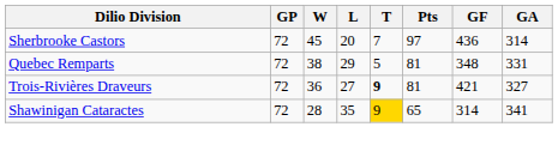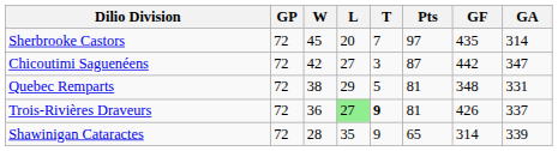Sherbrooke Castors | GF: 436 -> 435
+ row: Chicoutimi Saguenéens | 72 | 42 | 27 | 3 | 87 | 442 | 347
Trois-Rivières Draveurs | L: no background -> lightgreen background
Trois-Rivières Draveurs | GF: 421 -> 426
Trois-Rivières Draveurs | GA: 327 -> 337
Shawinigan Cataractes | T: gold background -> no background
Shawinigan Cataractes | GA: 341 -> 339
